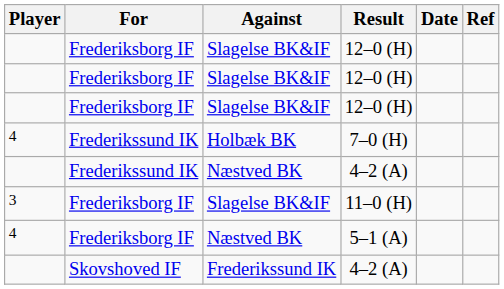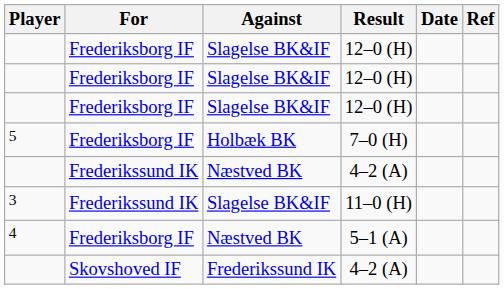7–0 (H) | Player: 4 -> 5
7–0 (H) | For: Frederikssund IK -> Frederiksborg IF
11–0 (H) | For: Frederiksborg IF -> Frederikssund IK
